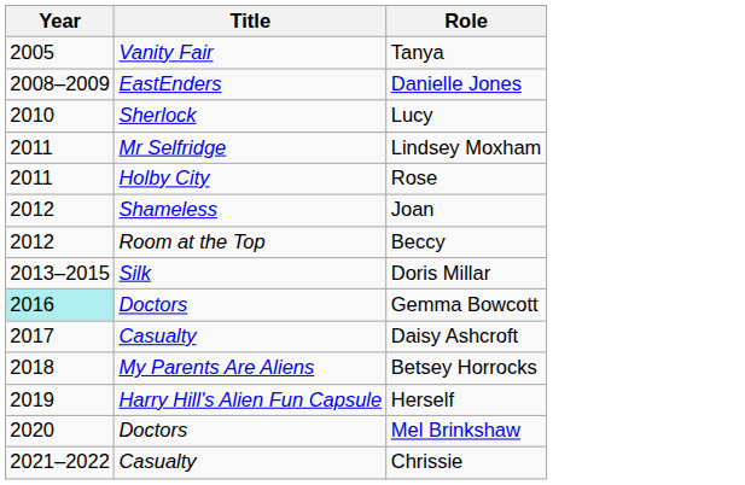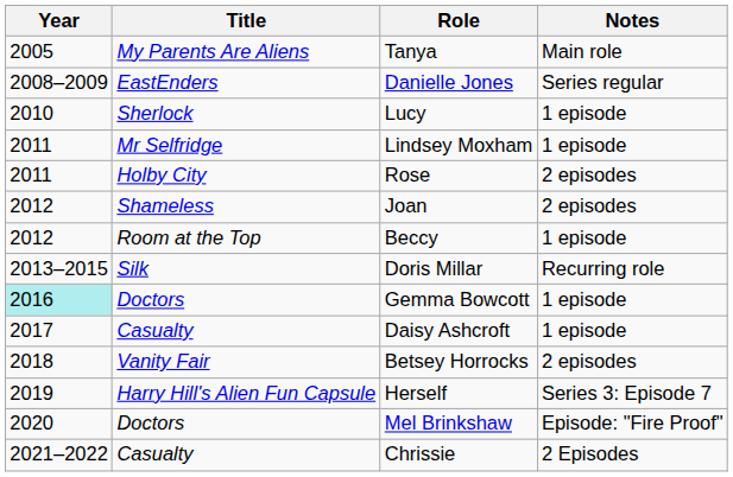+ column: Notes | Main role | Series regular | 1 episode | 1 episode | 2 episodes | 2 episodes | 1 episode | Recurring role | 1 episode | 1 episode | 2 episodes | Series 3: Episode 7 | Episode: "Fire Proof" | 2 Episodes
Tanya | Title: Vanity Fair -> My Parents Are Aliens
Betsey Horrocks | Title: My Parents Are Aliens -> Vanity Fair
